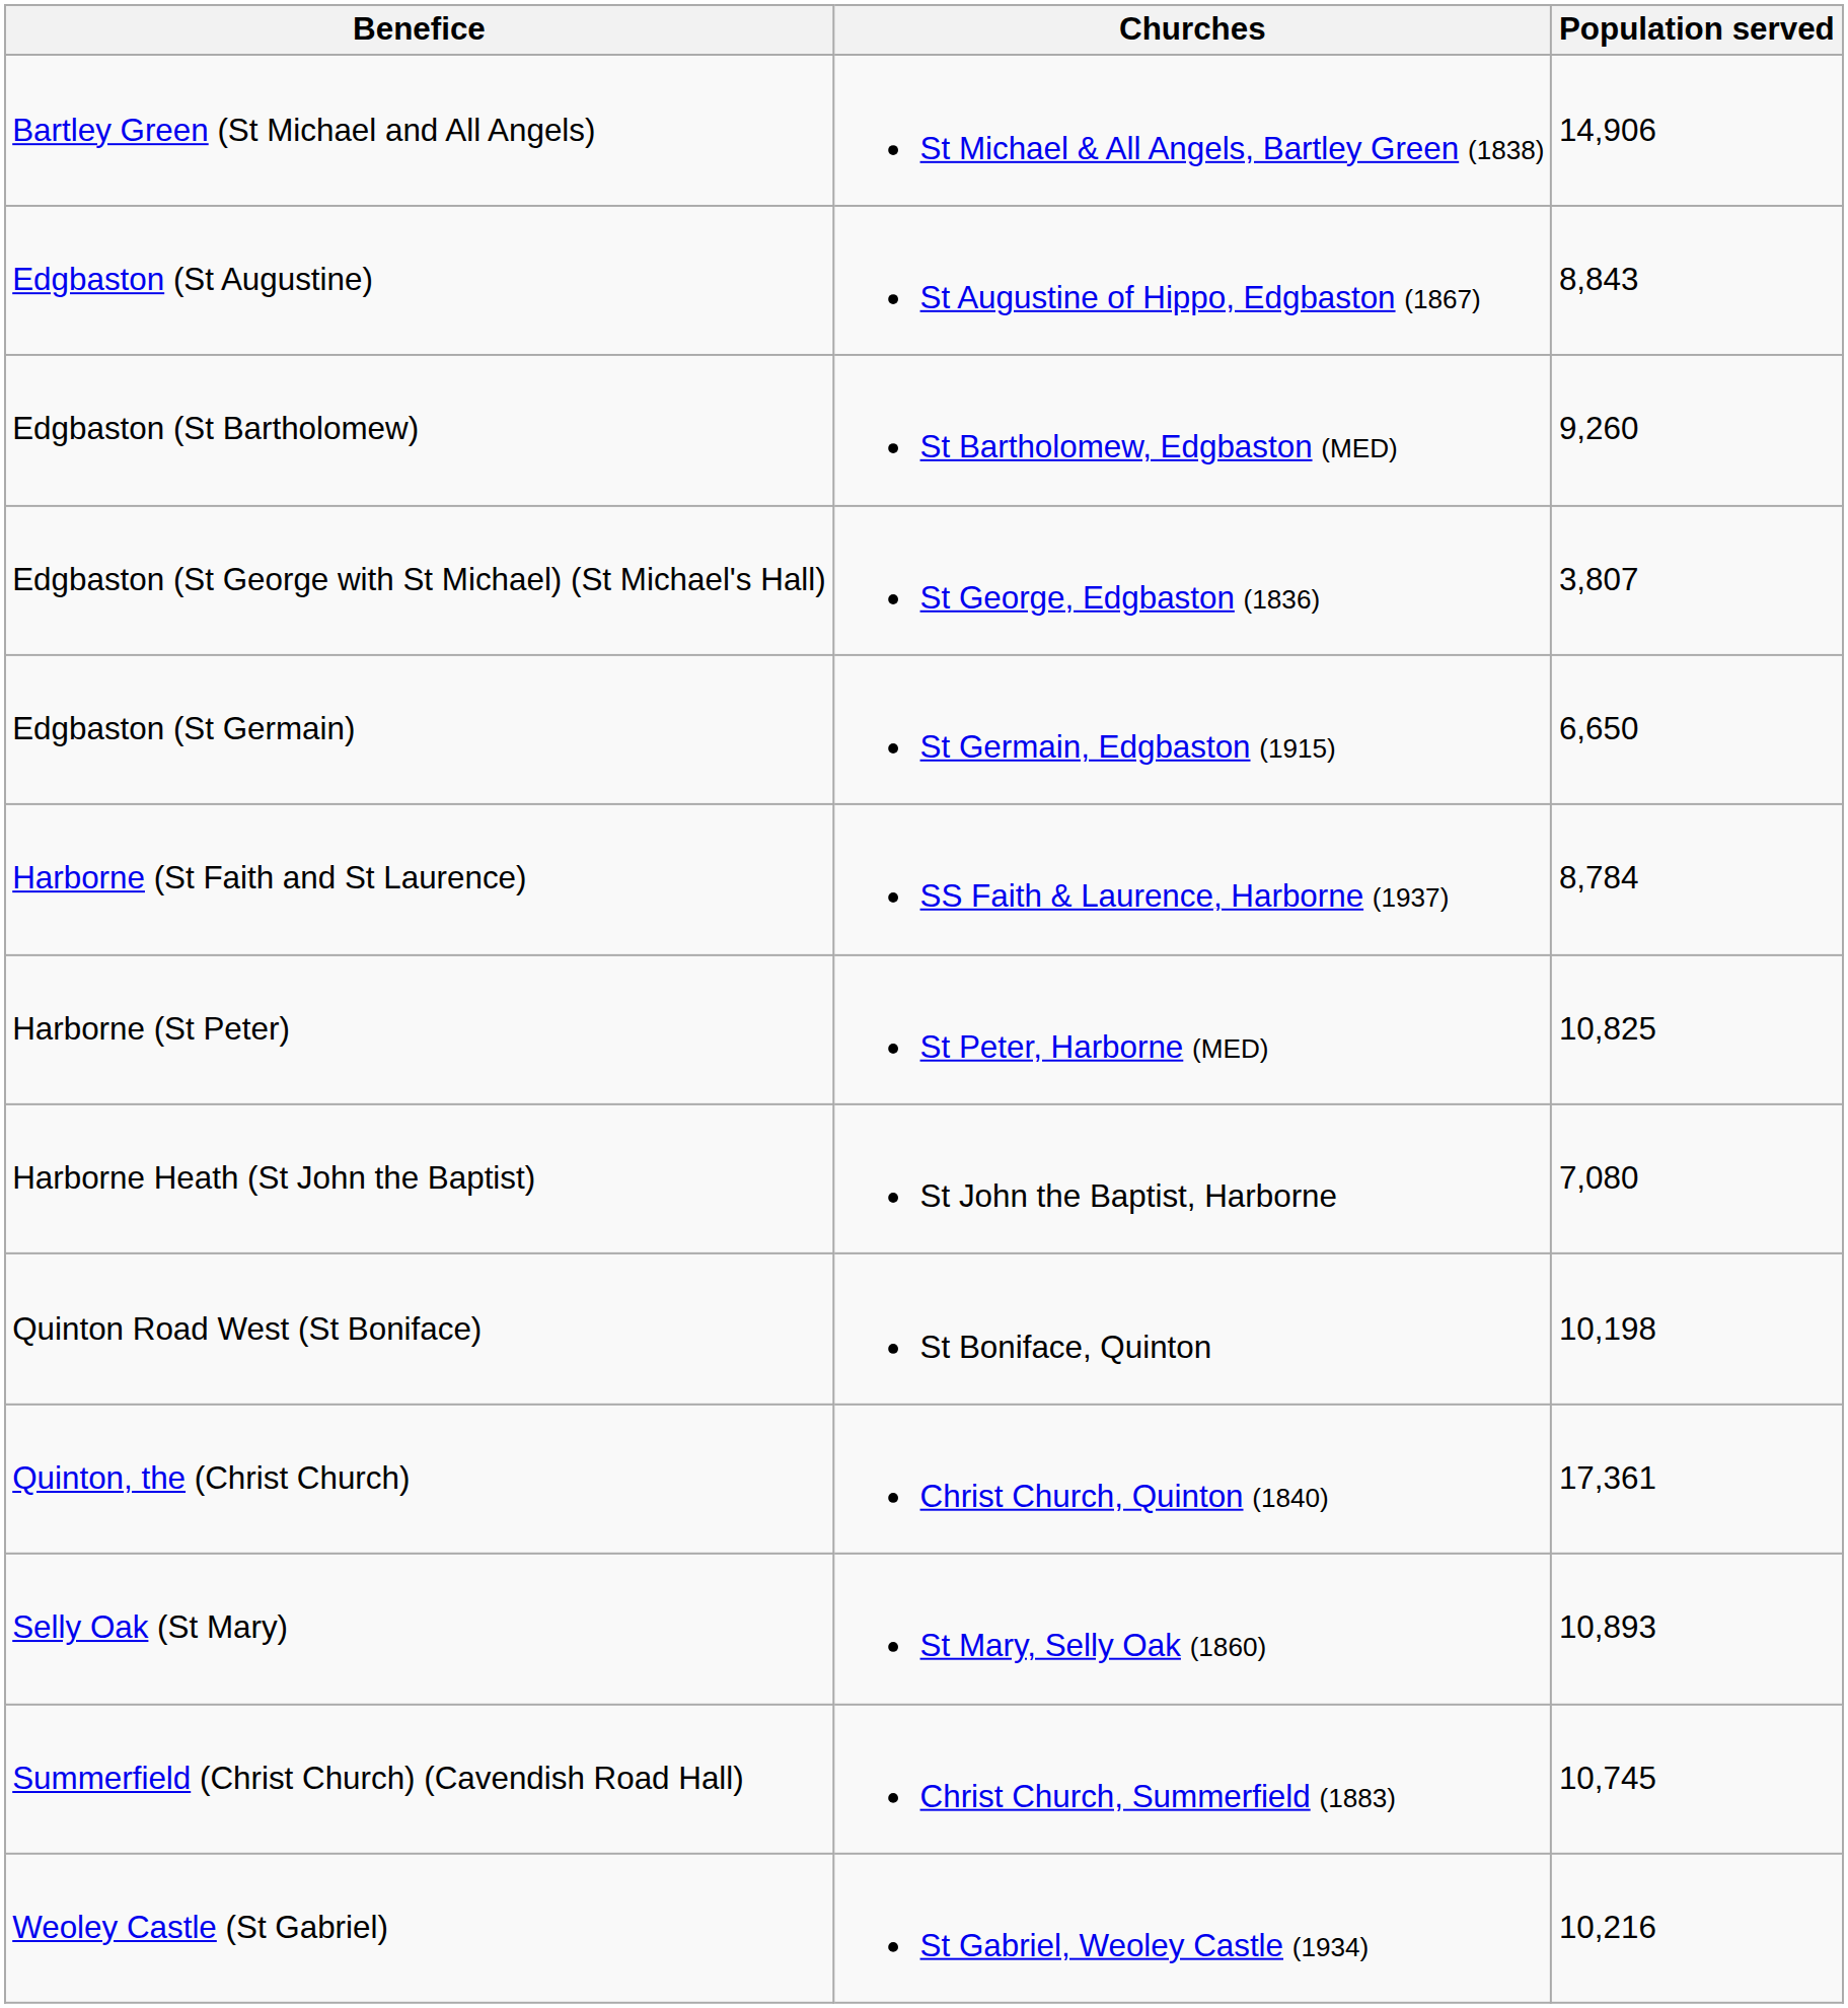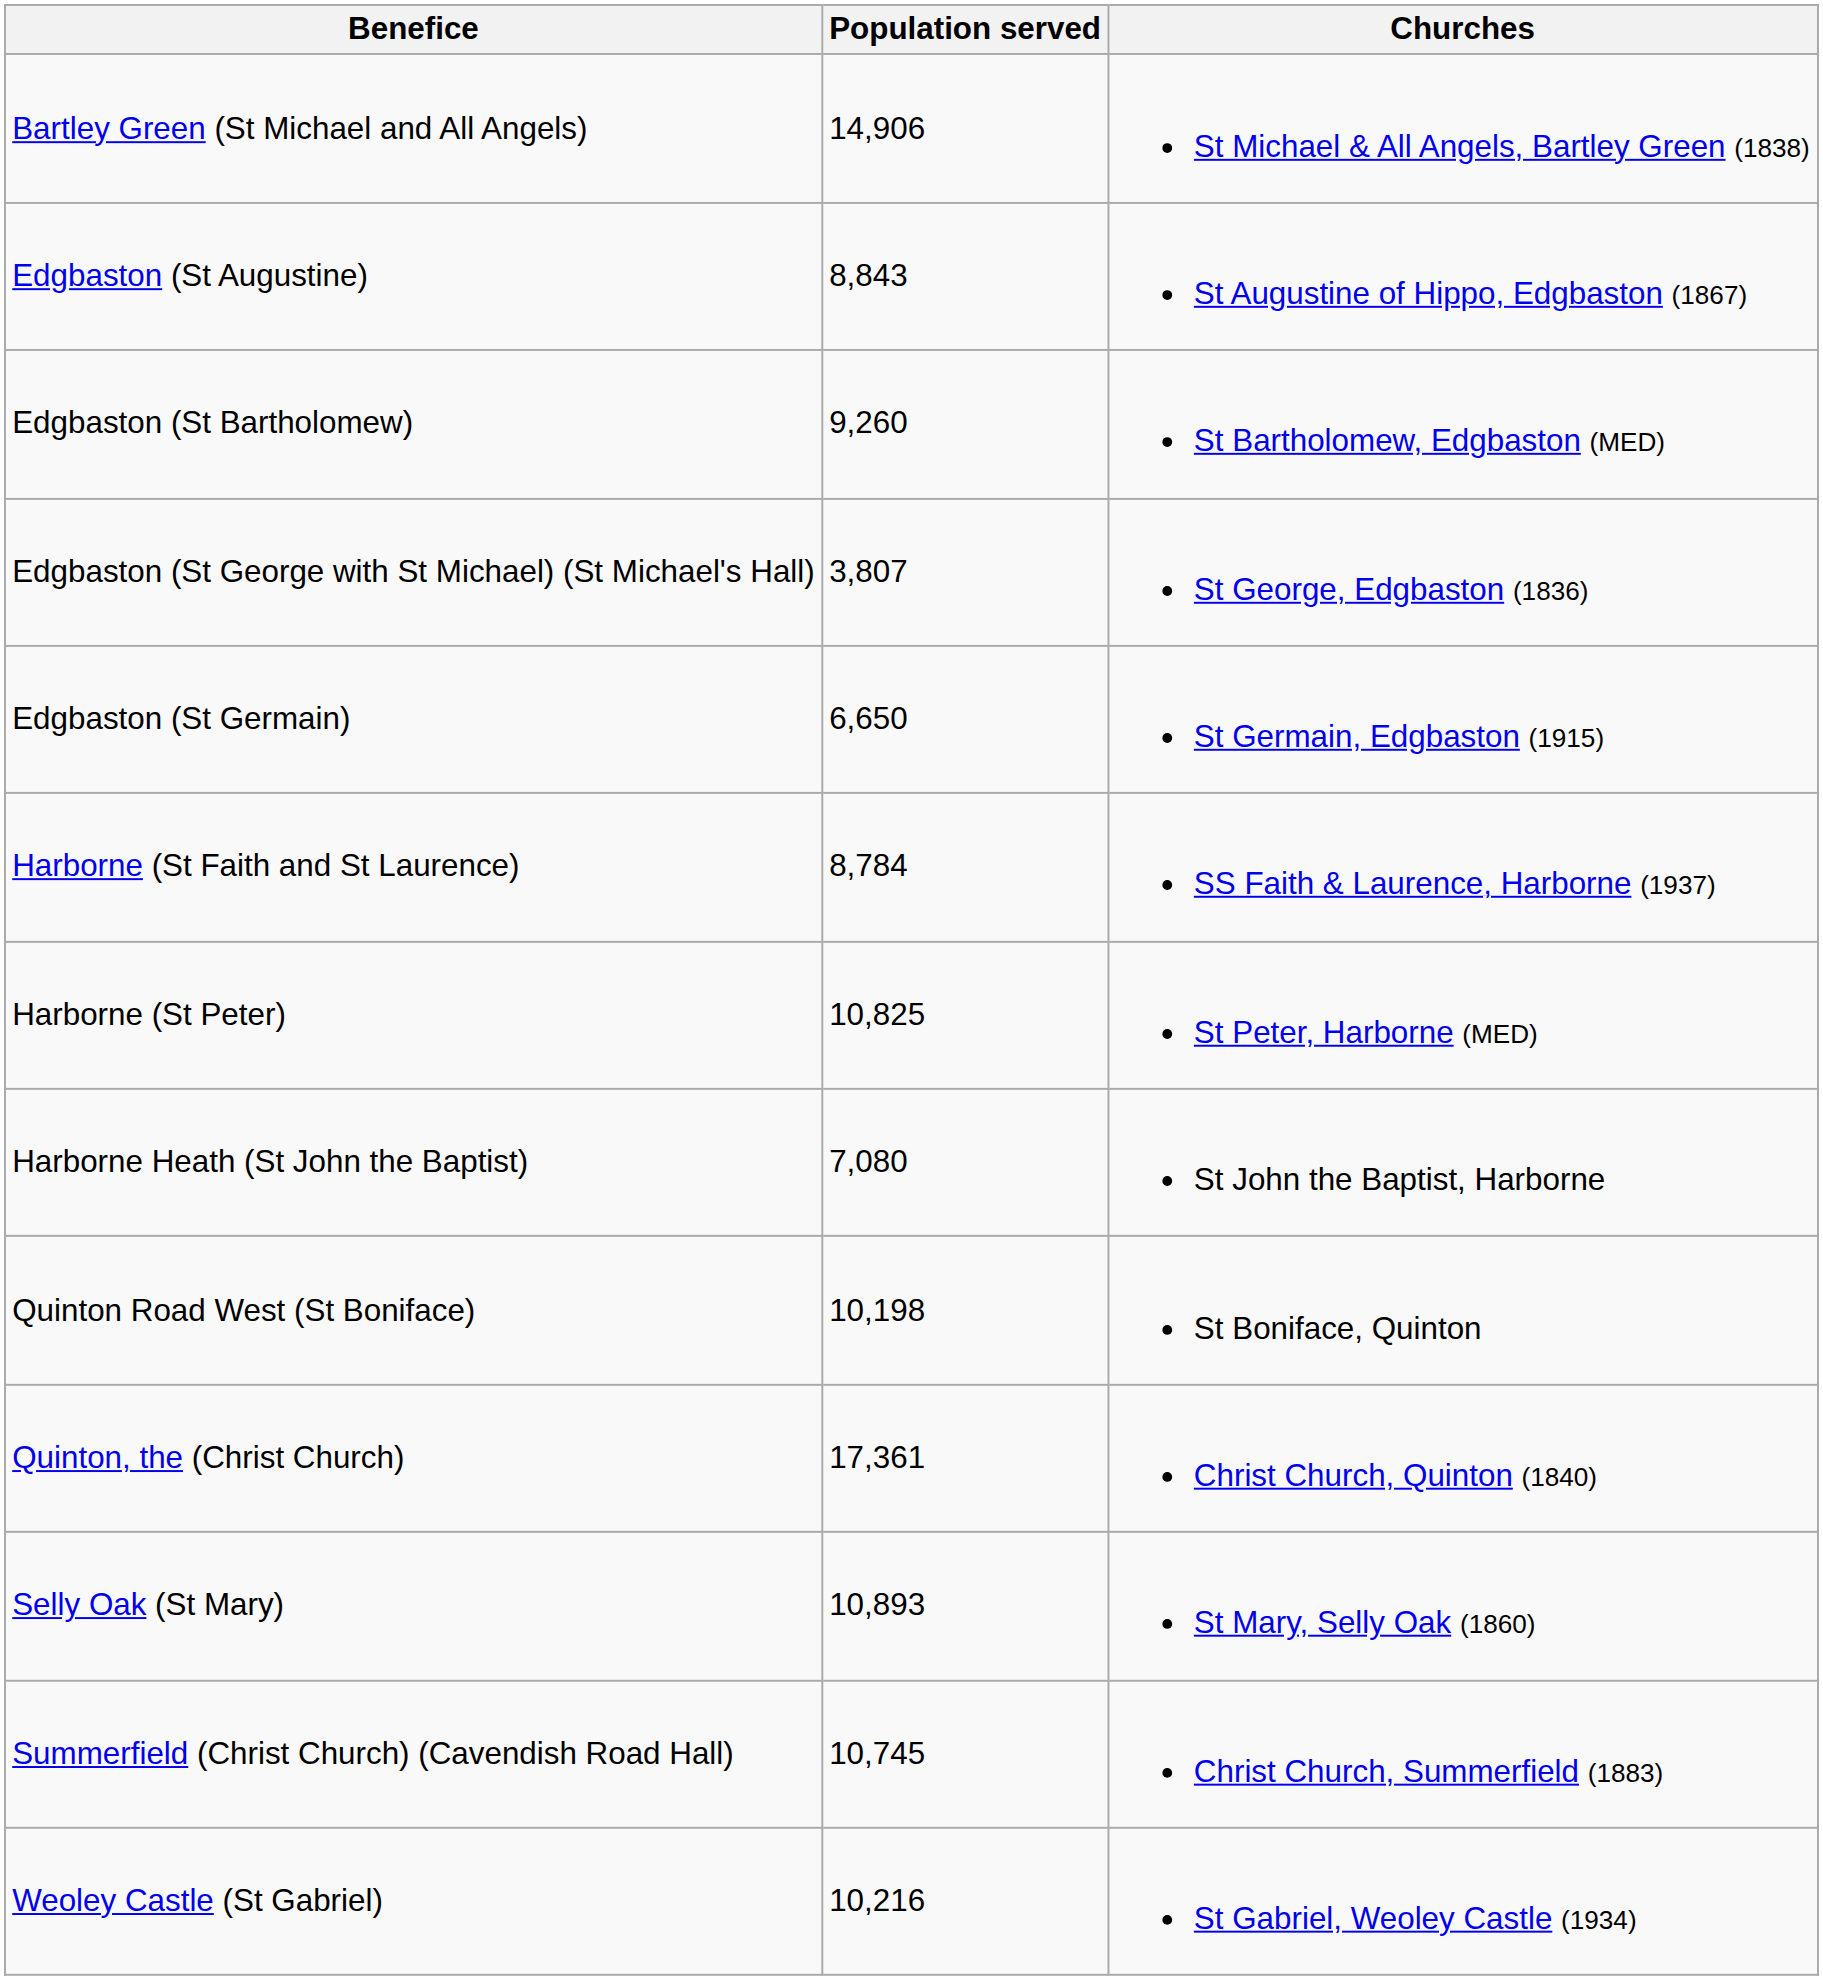columns swapped: Churches <-> Population served
